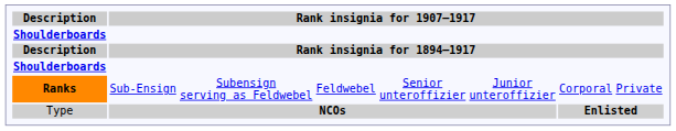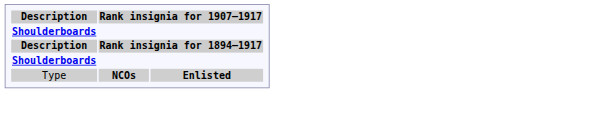- row: Ranks | Sub-Ensign | Subensign serving as Feldwebel | Feldwebel | Senior unteroffizier | Junior unteroffizier | Corporal | Private
